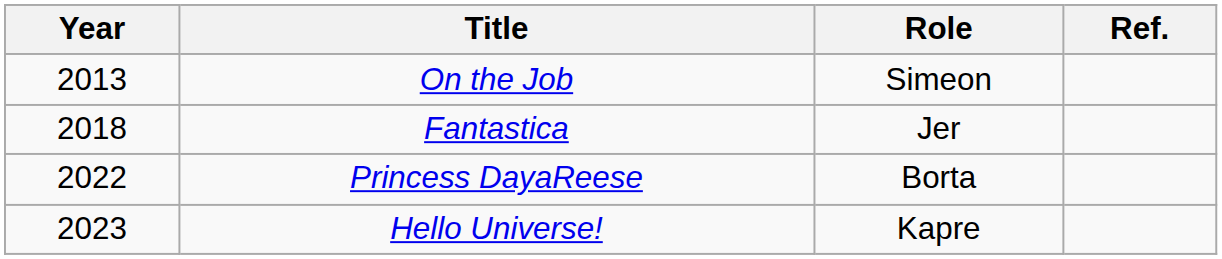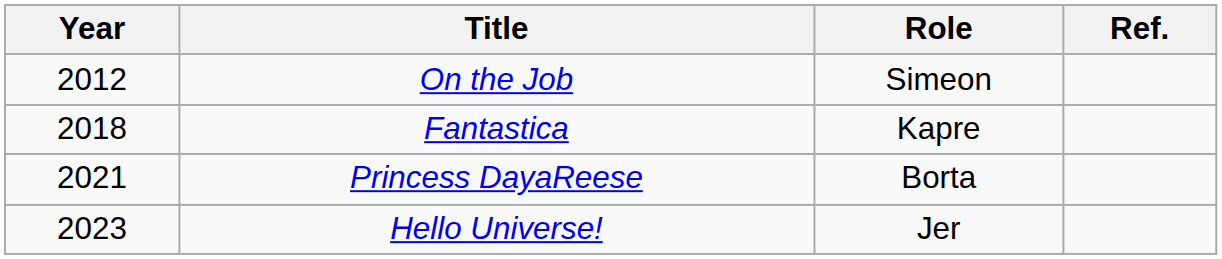On the Job | Year: 2013 -> 2012
Fantastica | Role: Jer -> Kapre
Princess DayaReese | Year: 2022 -> 2021
Hello Universe! | Role: Kapre -> Jer
